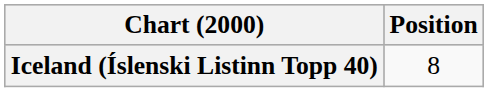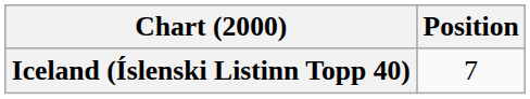Iceland (Íslenski Listinn Topp 40) | Position: 8 -> 7
